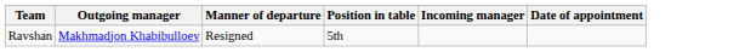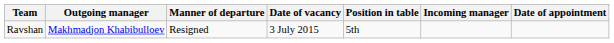+ column: Date of vacancy | 3 July 2015
